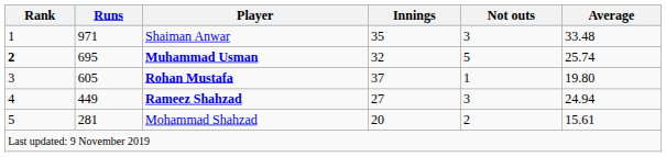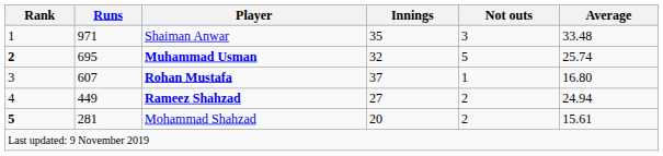Rohan Mustafa | Runs: 605 -> 607
Rohan Mustafa | Average: 19.80 -> 16.80
Rameez Shahzad | Not outs: 3 -> 2
Mohammad Shahzad | Rank: normal -> bold
